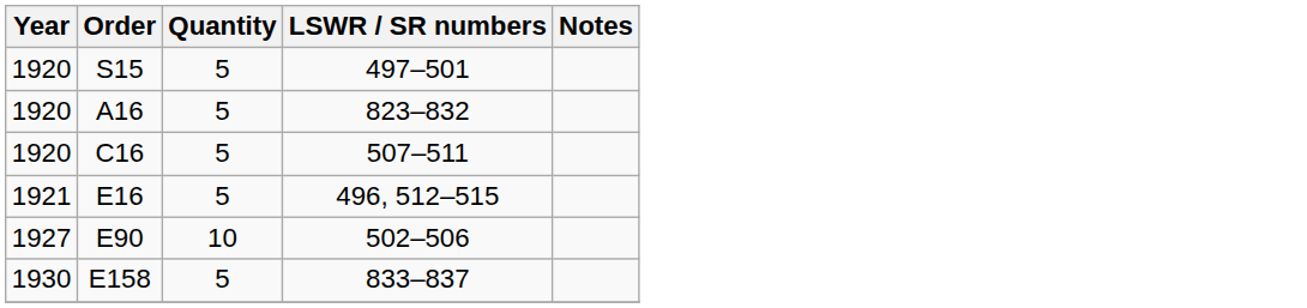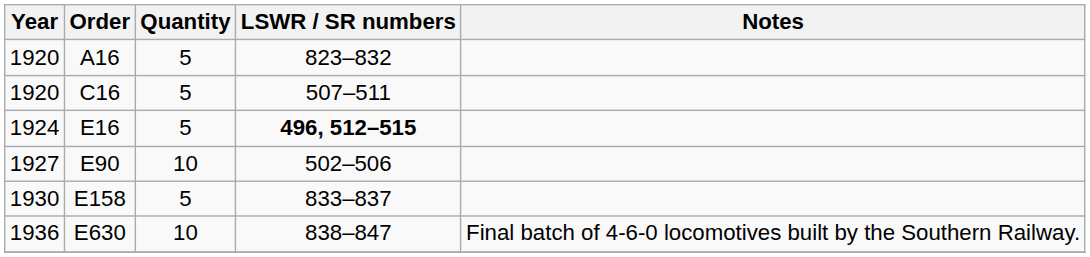- row: 1920 | S15 | 5 | 497–501
E16 | Year: 1921 -> 1924
E16 | LSWR / SR numbers: normal -> bold
+ row: 1936 | E630 | 10 | 838–847 | Final batch of 4-6-0 locomotives built by the Southern Railway.
